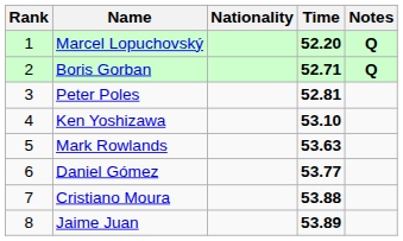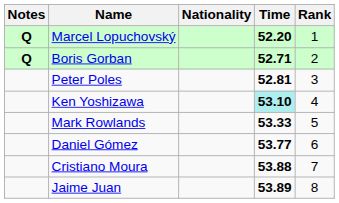columns swapped: Rank <-> Notes
Ken Yoshizawa | Time: no background -> paleturquoise background
Mark Rowlands | Time: 53.63 -> 53.33
